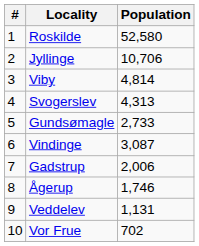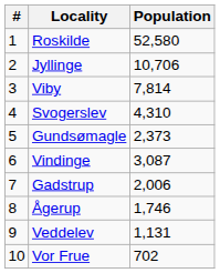Viby | Population: 4,814 -> 7,814
Svogerslev | Population: 4,313 -> 4,310
Gundsømagle | Population: 2,733 -> 2,373
